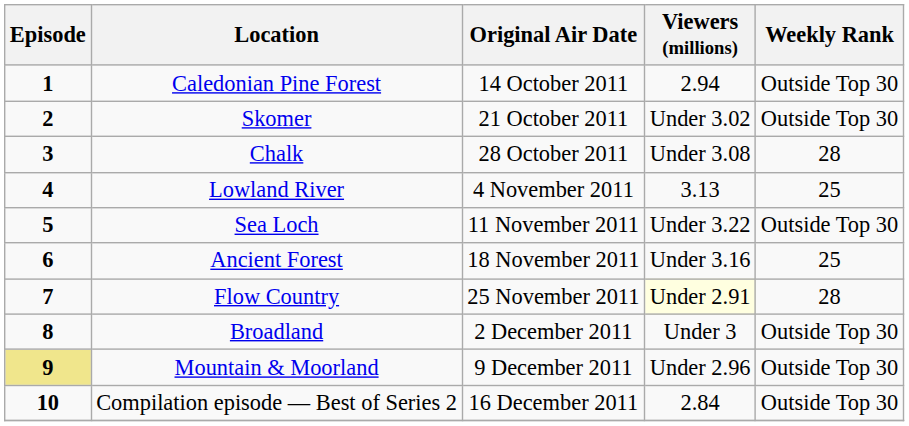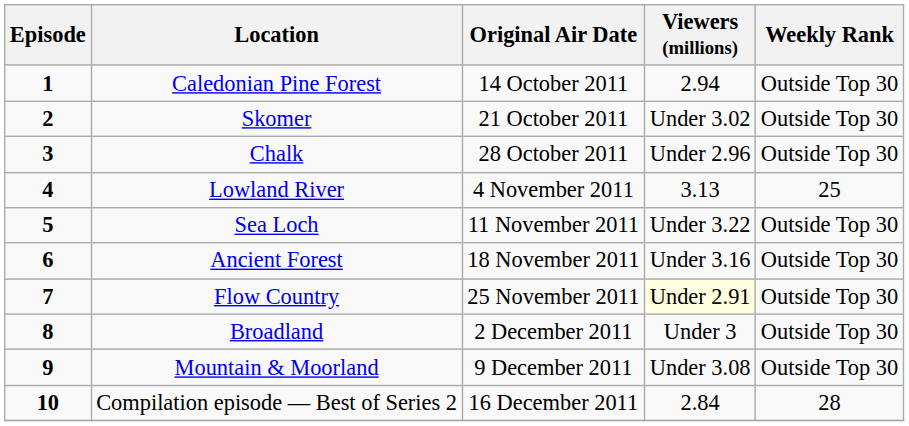Chalk | Viewers (millions): Under 3.08 -> Under 2.96
Chalk | Weekly Rank: 28 -> Outside Top 30
Ancient Forest | Weekly Rank: 25 -> Outside Top 30
Flow Country | Weekly Rank: 28 -> Outside Top 30
Mountain & Moorland | Episode: khaki background -> no background
Mountain & Moorland | Viewers (millions): Under 2.96 -> Under 3.08
Compilation episode — Best of Series 2 | Weekly Rank: Outside Top 30 -> 28
